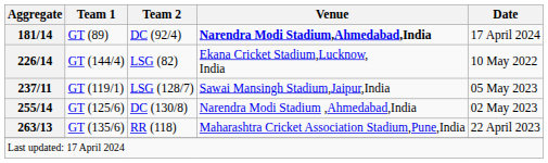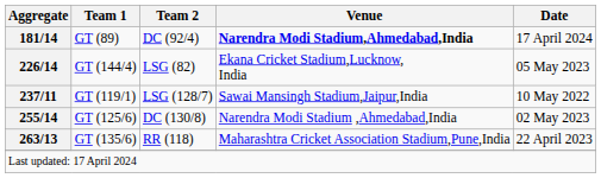GT (144/4) | Date: 10 May 2022 -> 05 May 2023
GT (119/1) | Date: 05 May 2023 -> 10 May 2022
